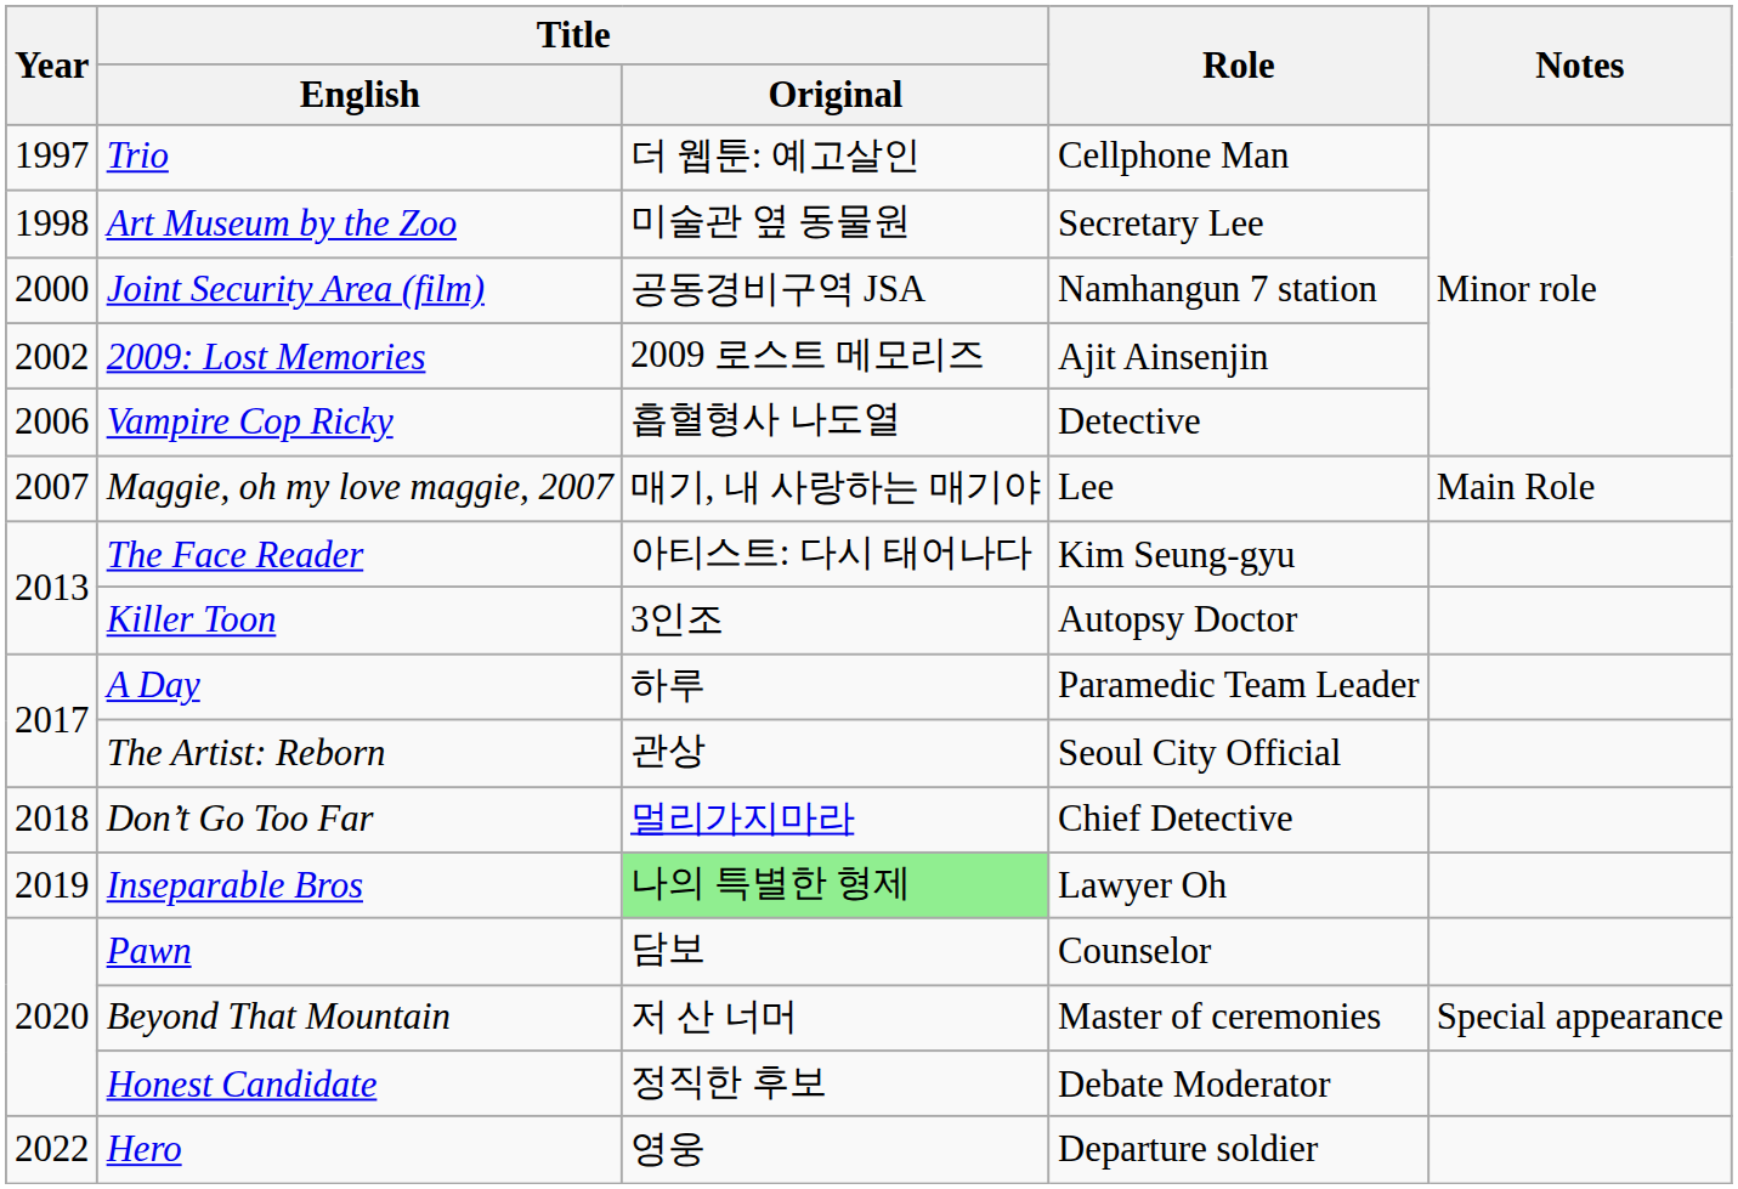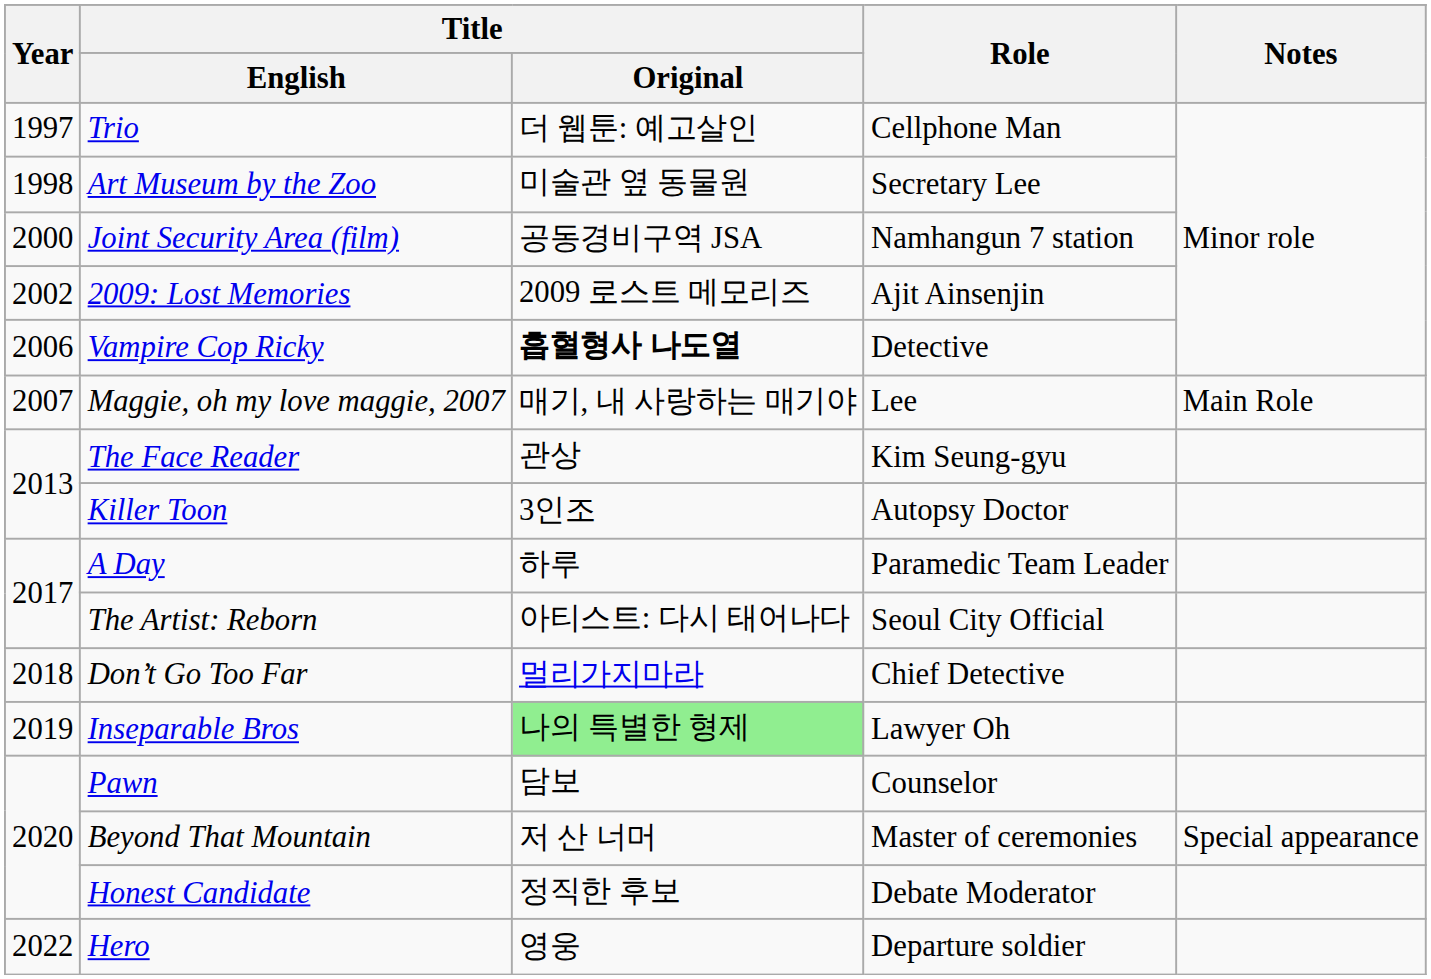Vampire Cop Ricky | Title / Original: normal -> bold
The Face Reader | Title / Original: 아티스트: 다시 태어나다 -> 관상
The Artist: Reborn | Title / Original: 관상 -> 아티스트: 다시 태어나다
